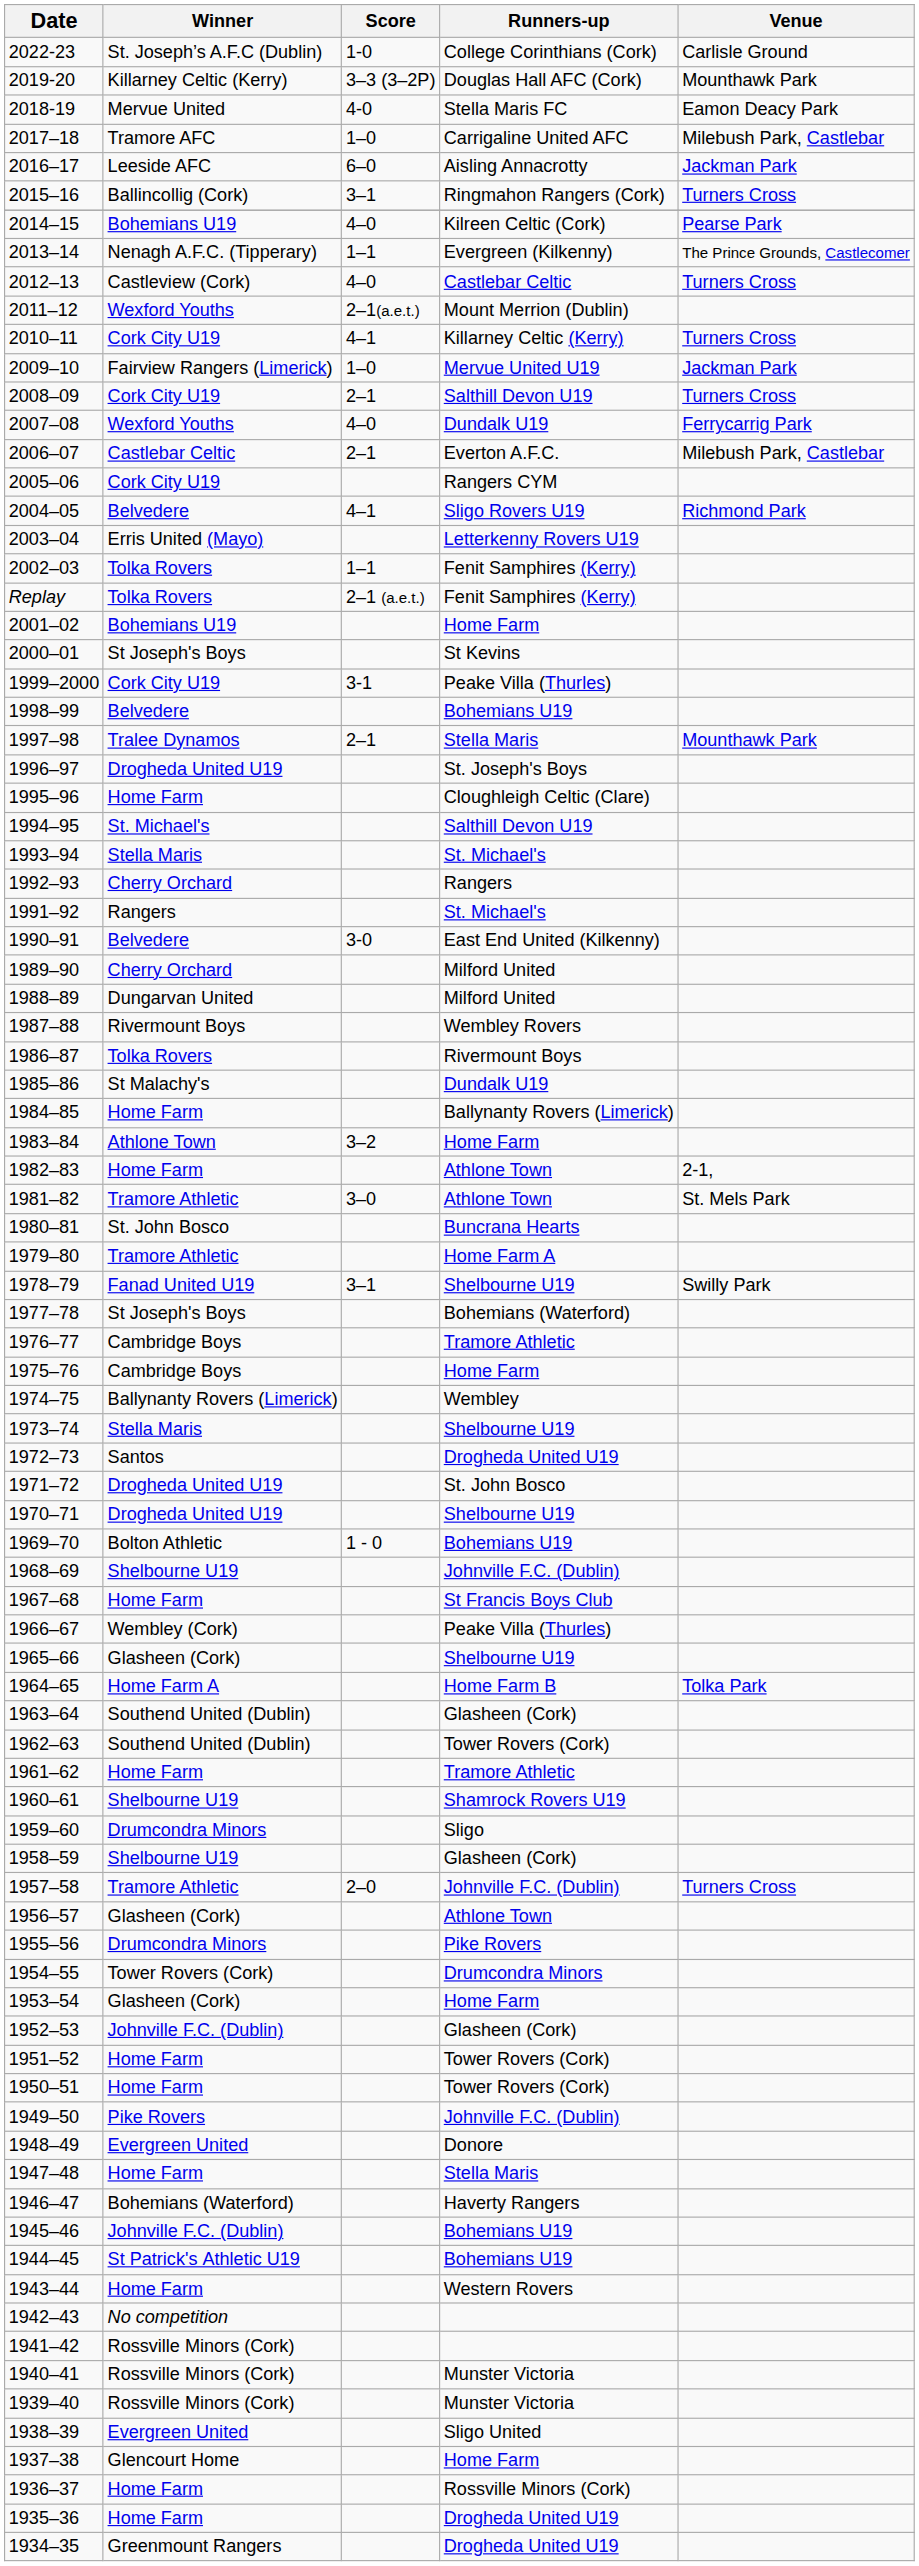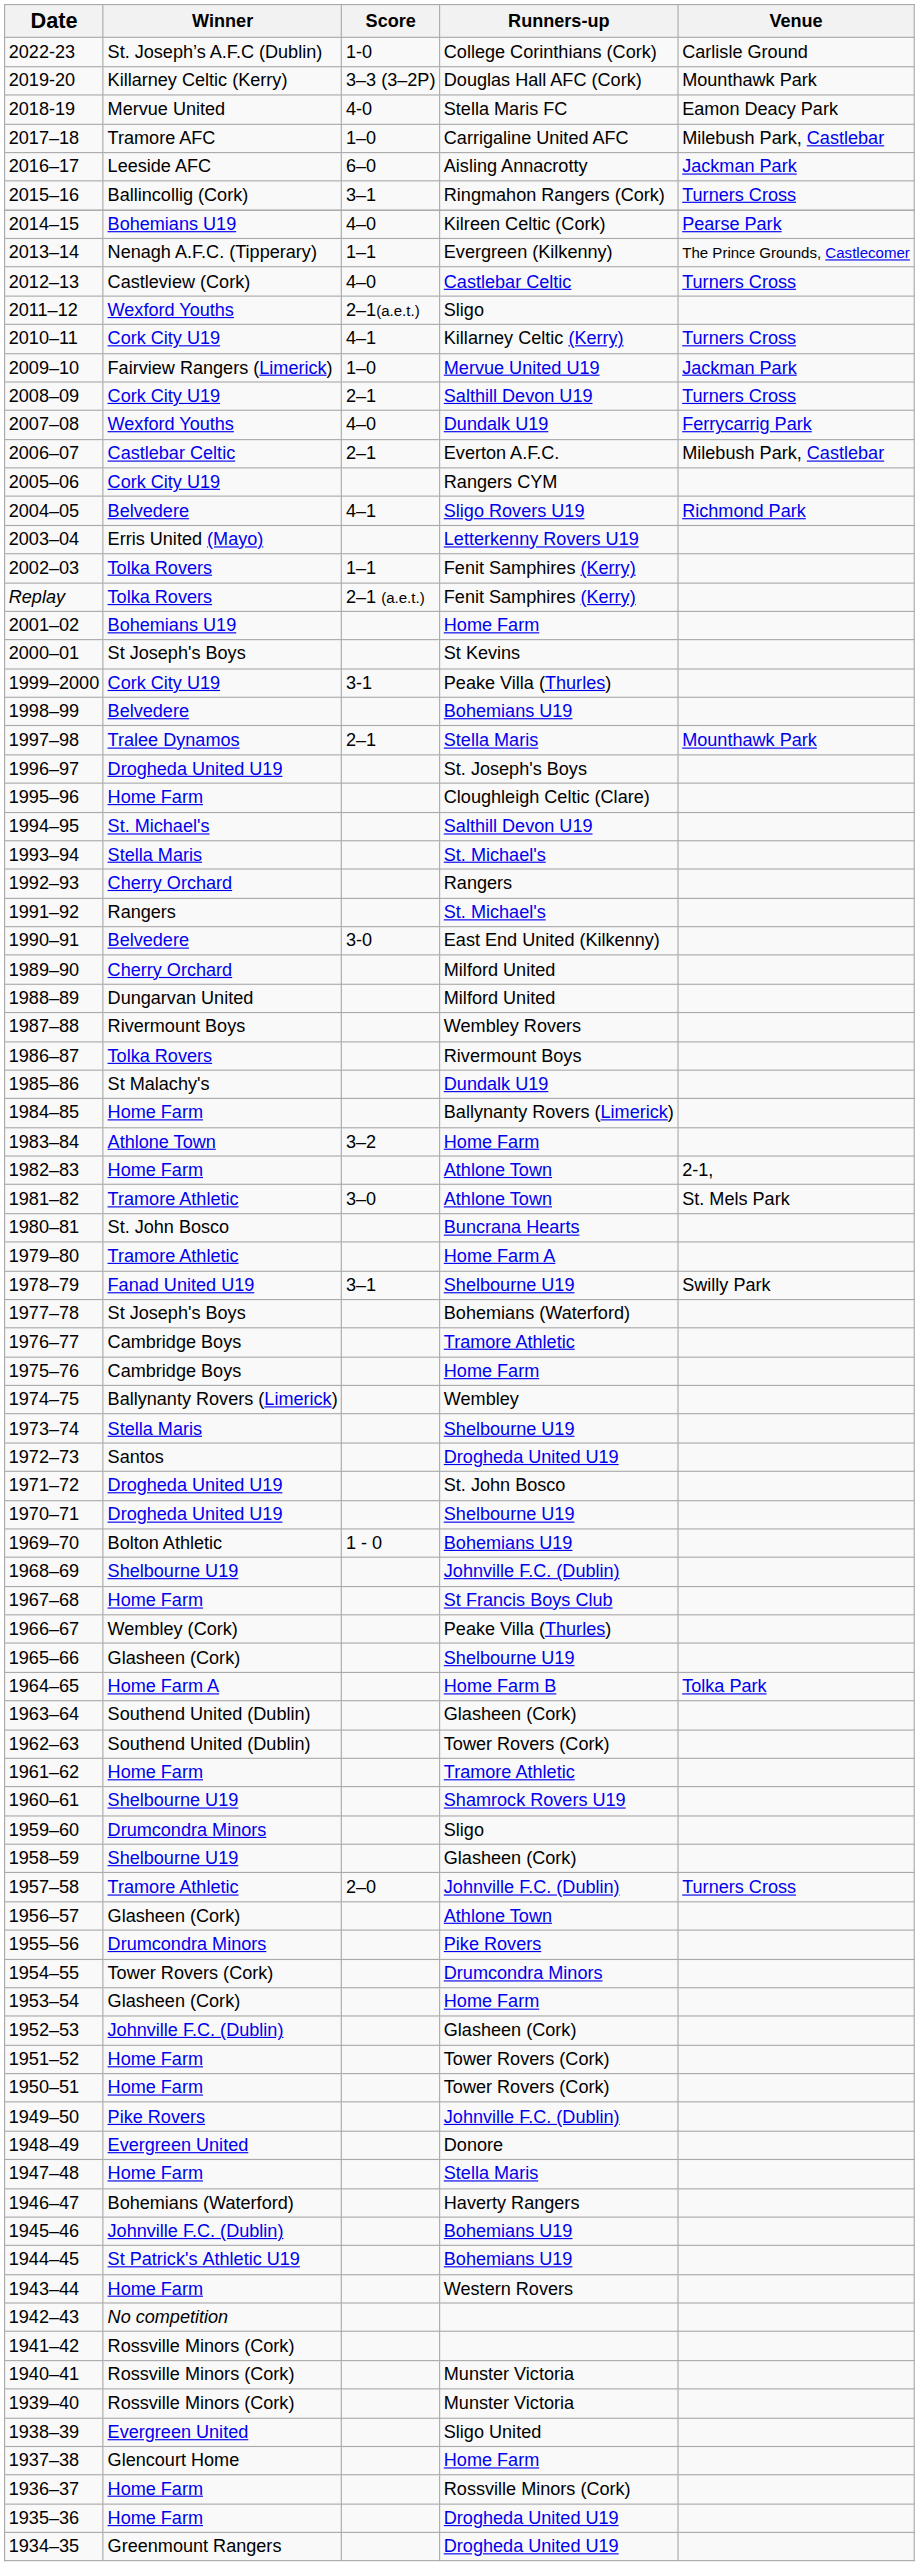2011–12 | Runners-up: Mount Merrion (Dublin) -> Sligo
